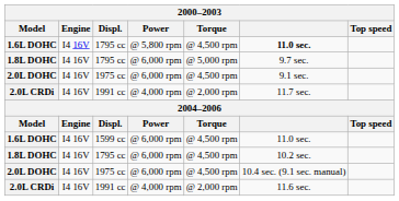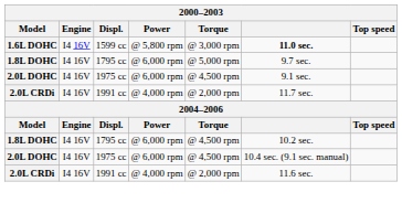1.6L DOHC / @ 5,800 rpm | Displ.: 1795 cc -> 1599 cc
1.6L DOHC / @ 5,800 rpm | Torque: @ 4,500 rpm -> @ 3,000 rpm
- row: 1.6L DOHC | I4 16V | 1599 cc | @ 6,000 rpm | @ 4,500 rpm | 11.0 sec.
